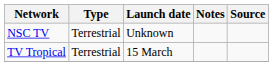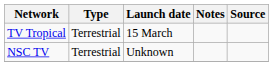rows swapped: TV Tropical <-> NSC TV
